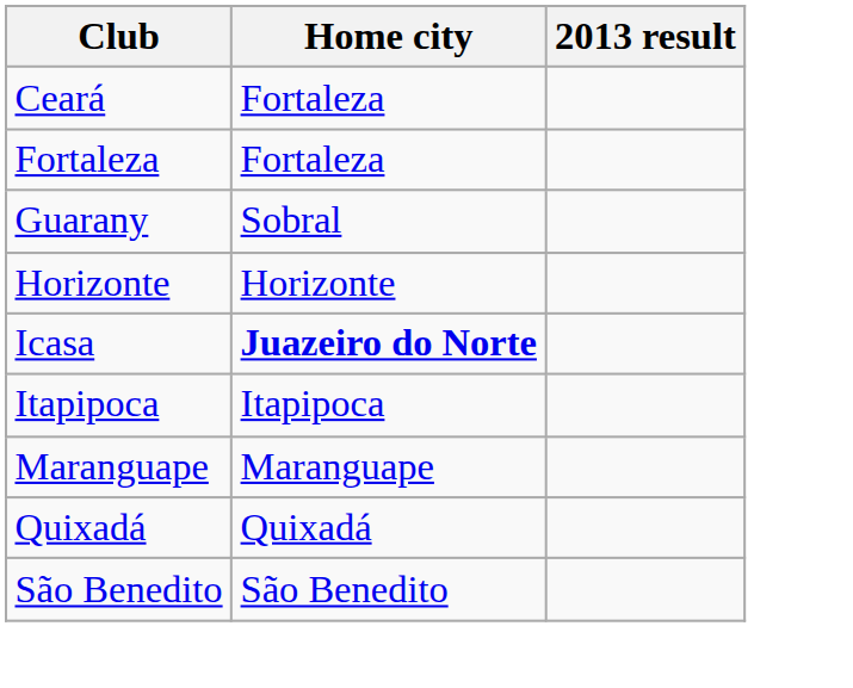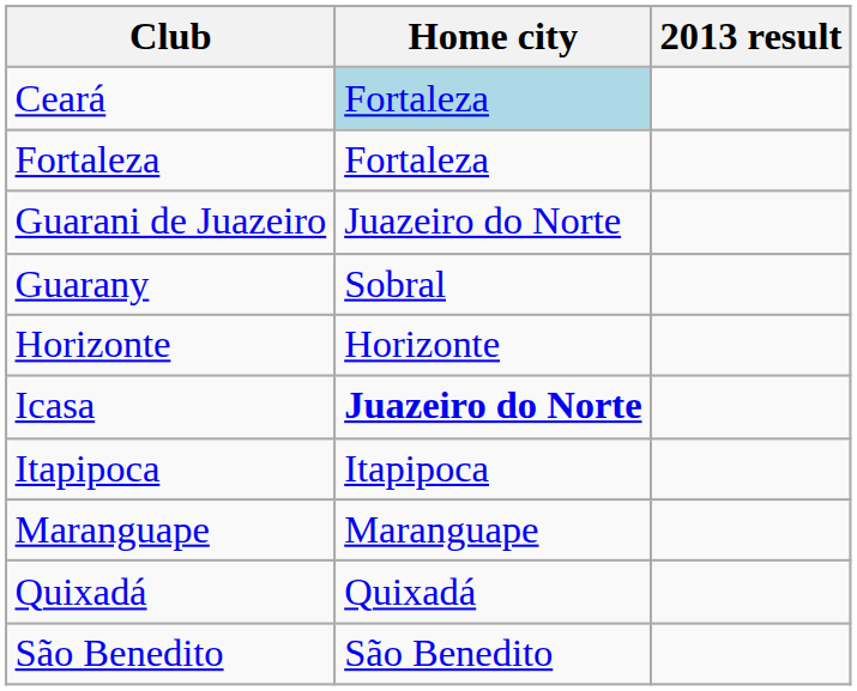Ceará | Home city: no background -> lightblue background
+ row: Guarani de Juazeiro | Juazeiro do Norte
